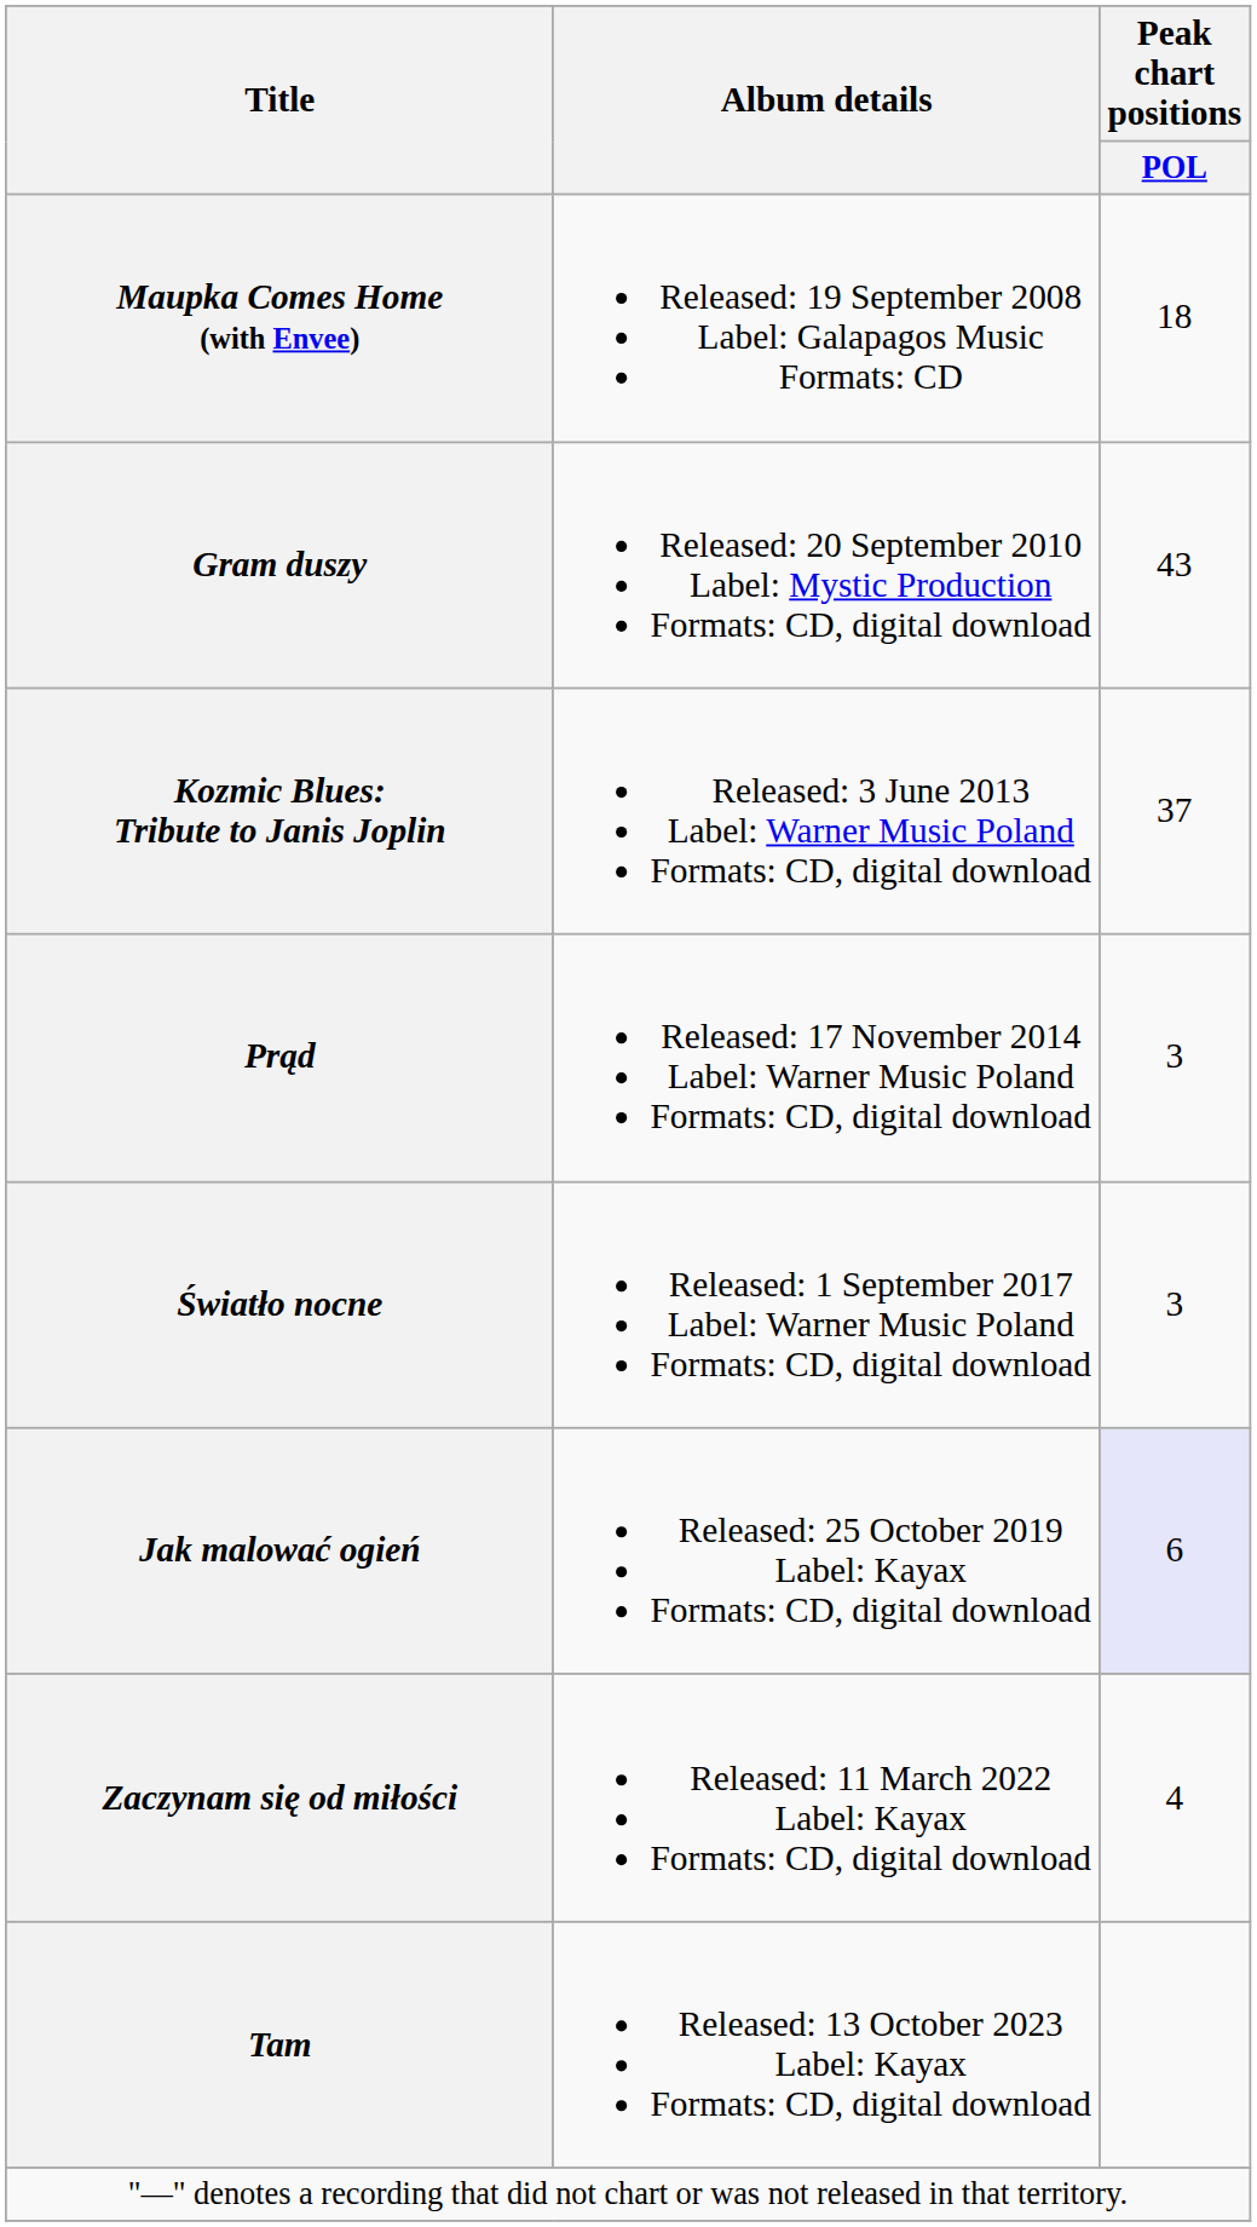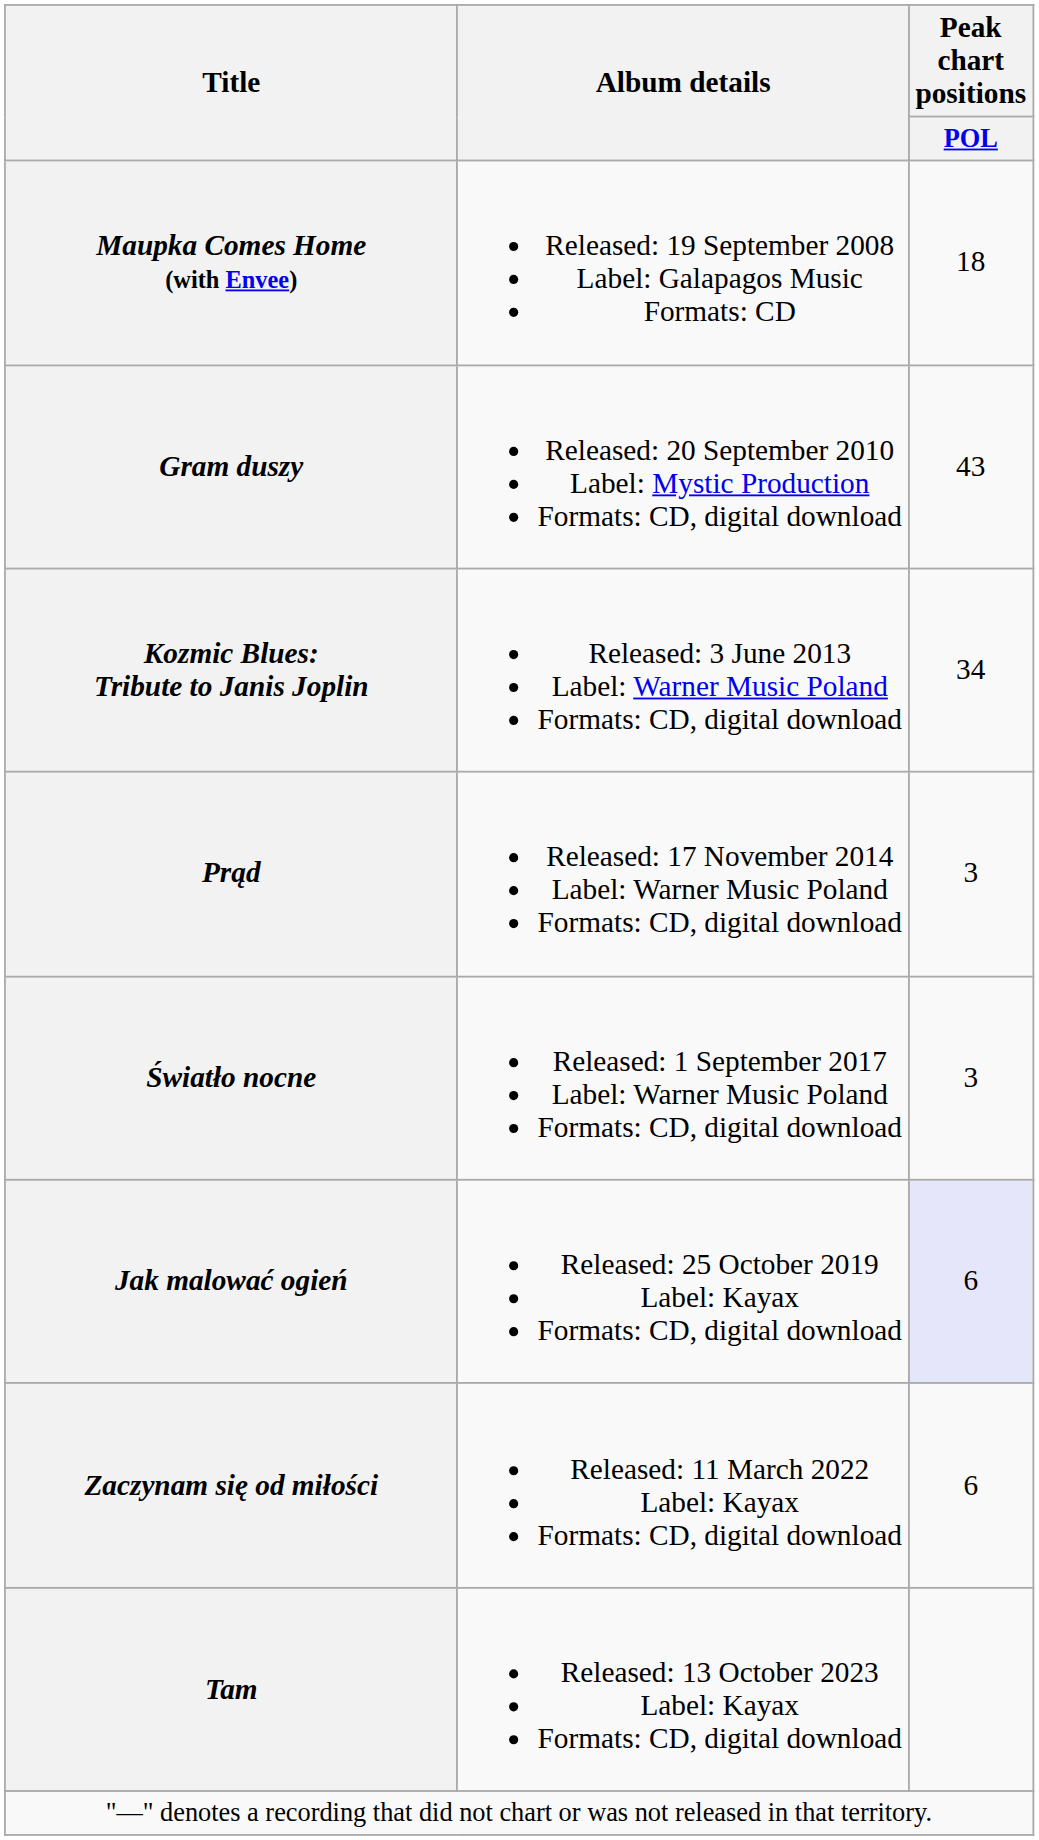Kozmic Blues: Tribute to Janis Joplin | Peak chart positions / POL: 37 -> 34
Zaczynam się od miłości | Peak chart positions / POL: 4 -> 6
